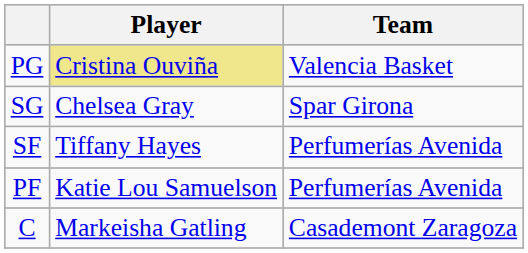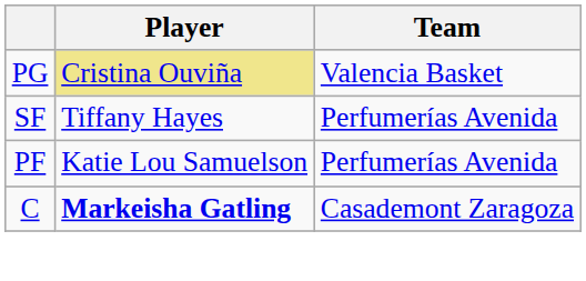- row: SG | Chelsea Gray | Spar Girona
C | Player: normal -> bold
